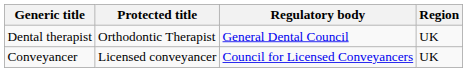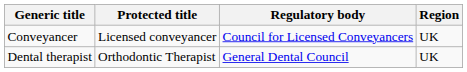rows swapped: Conveyancer <-> Dental therapist
